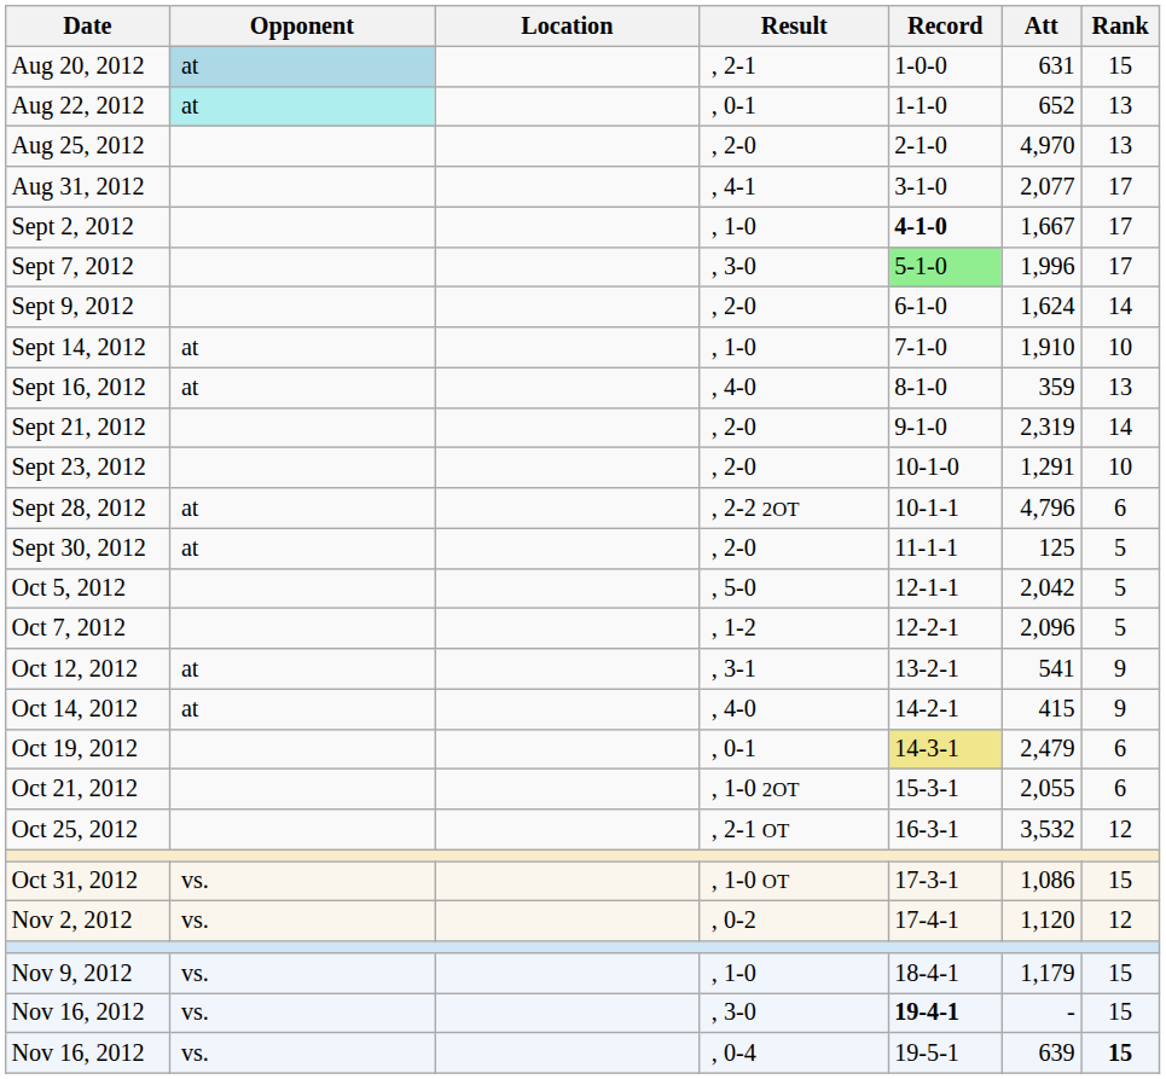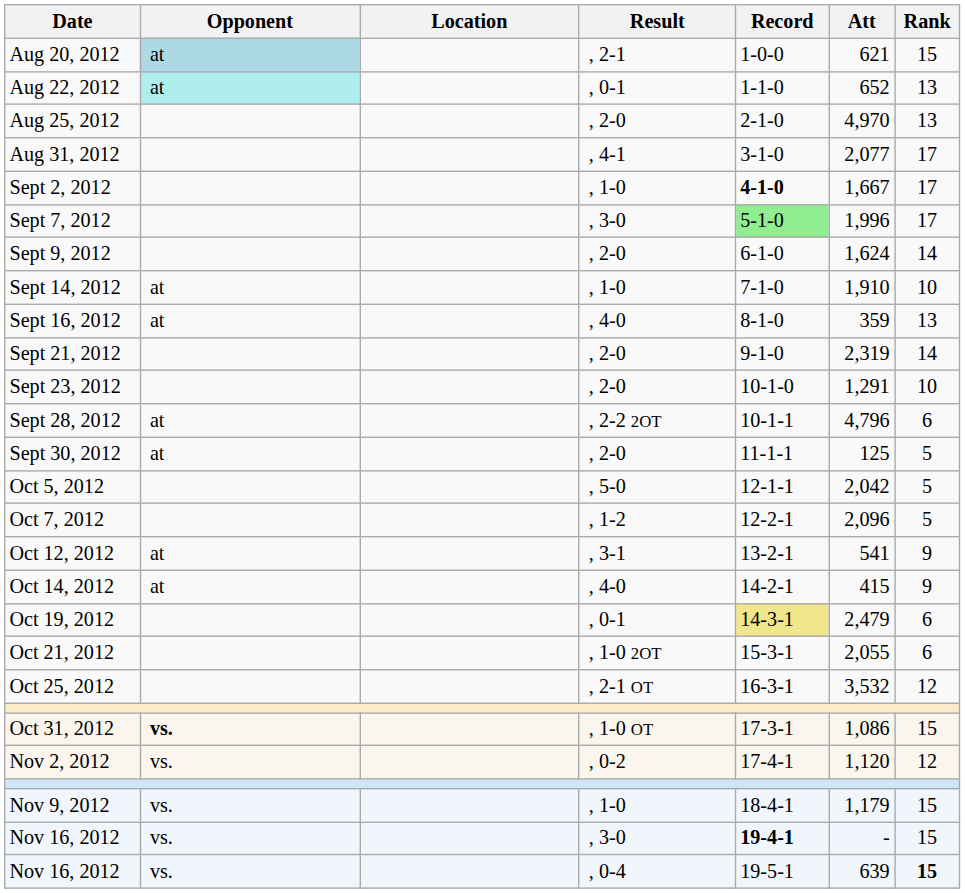Aug 20, 2012 | Att: 631 -> 621
Oct 31, 2012 | Opponent: normal -> bold
